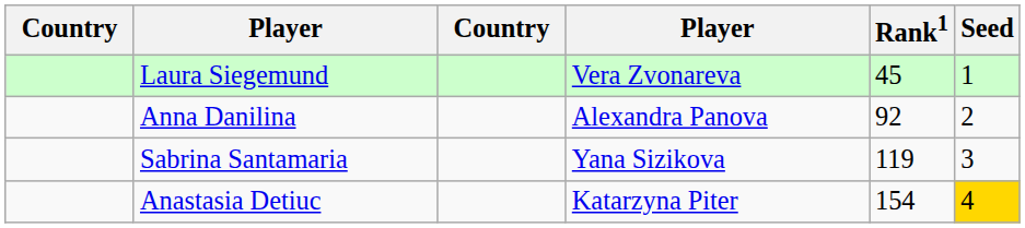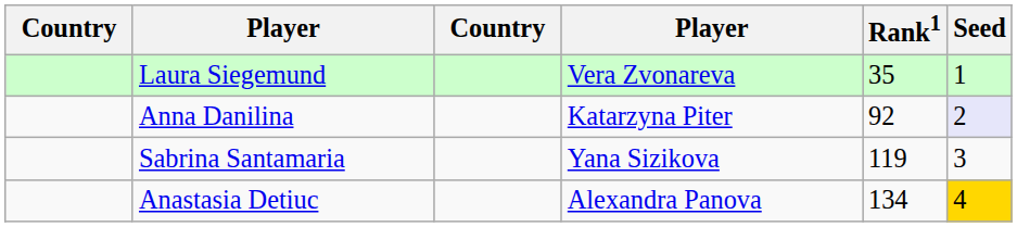Laura Siegemund | Rank1: 45 -> 35
Anna Danilina | column 4: Alexandra Panova -> Katarzyna Piter
Anna Danilina | Seed: no background -> lavender background
Anastasia Detiuc | column 4: Katarzyna Piter -> Alexandra Panova
Anastasia Detiuc | Rank1: 154 -> 134
